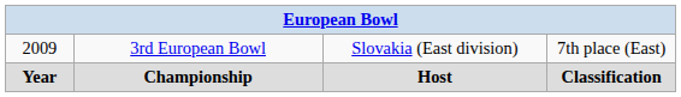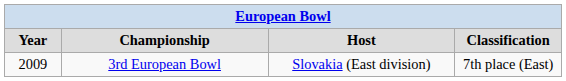rows swapped: Year <-> 2009
